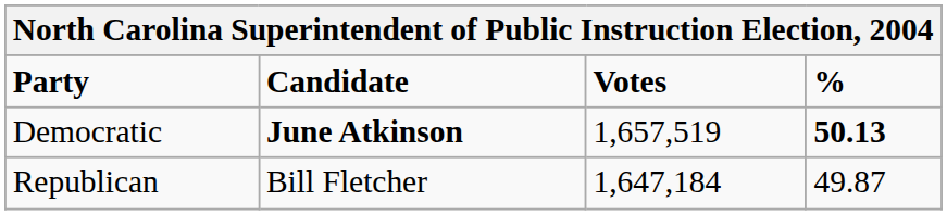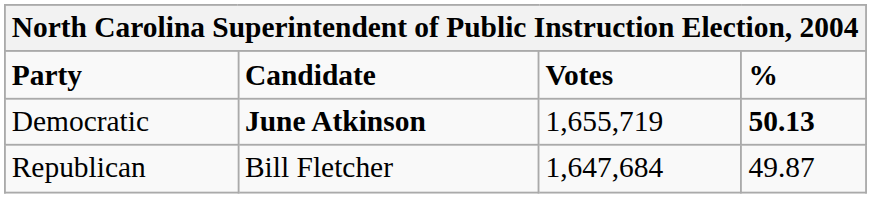Democratic | Votes: 1,657,519 -> 1,655,719
Republican | Votes: 1,647,184 -> 1,647,684
